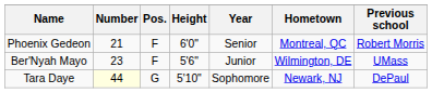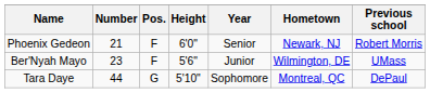Phoenix Gedeon | Hometown: Montreal, QC -> Newark, NJ
Tara Daye | Number: lightyellow background -> no background
Tara Daye | Hometown: Newark, NJ -> Montreal, QC
